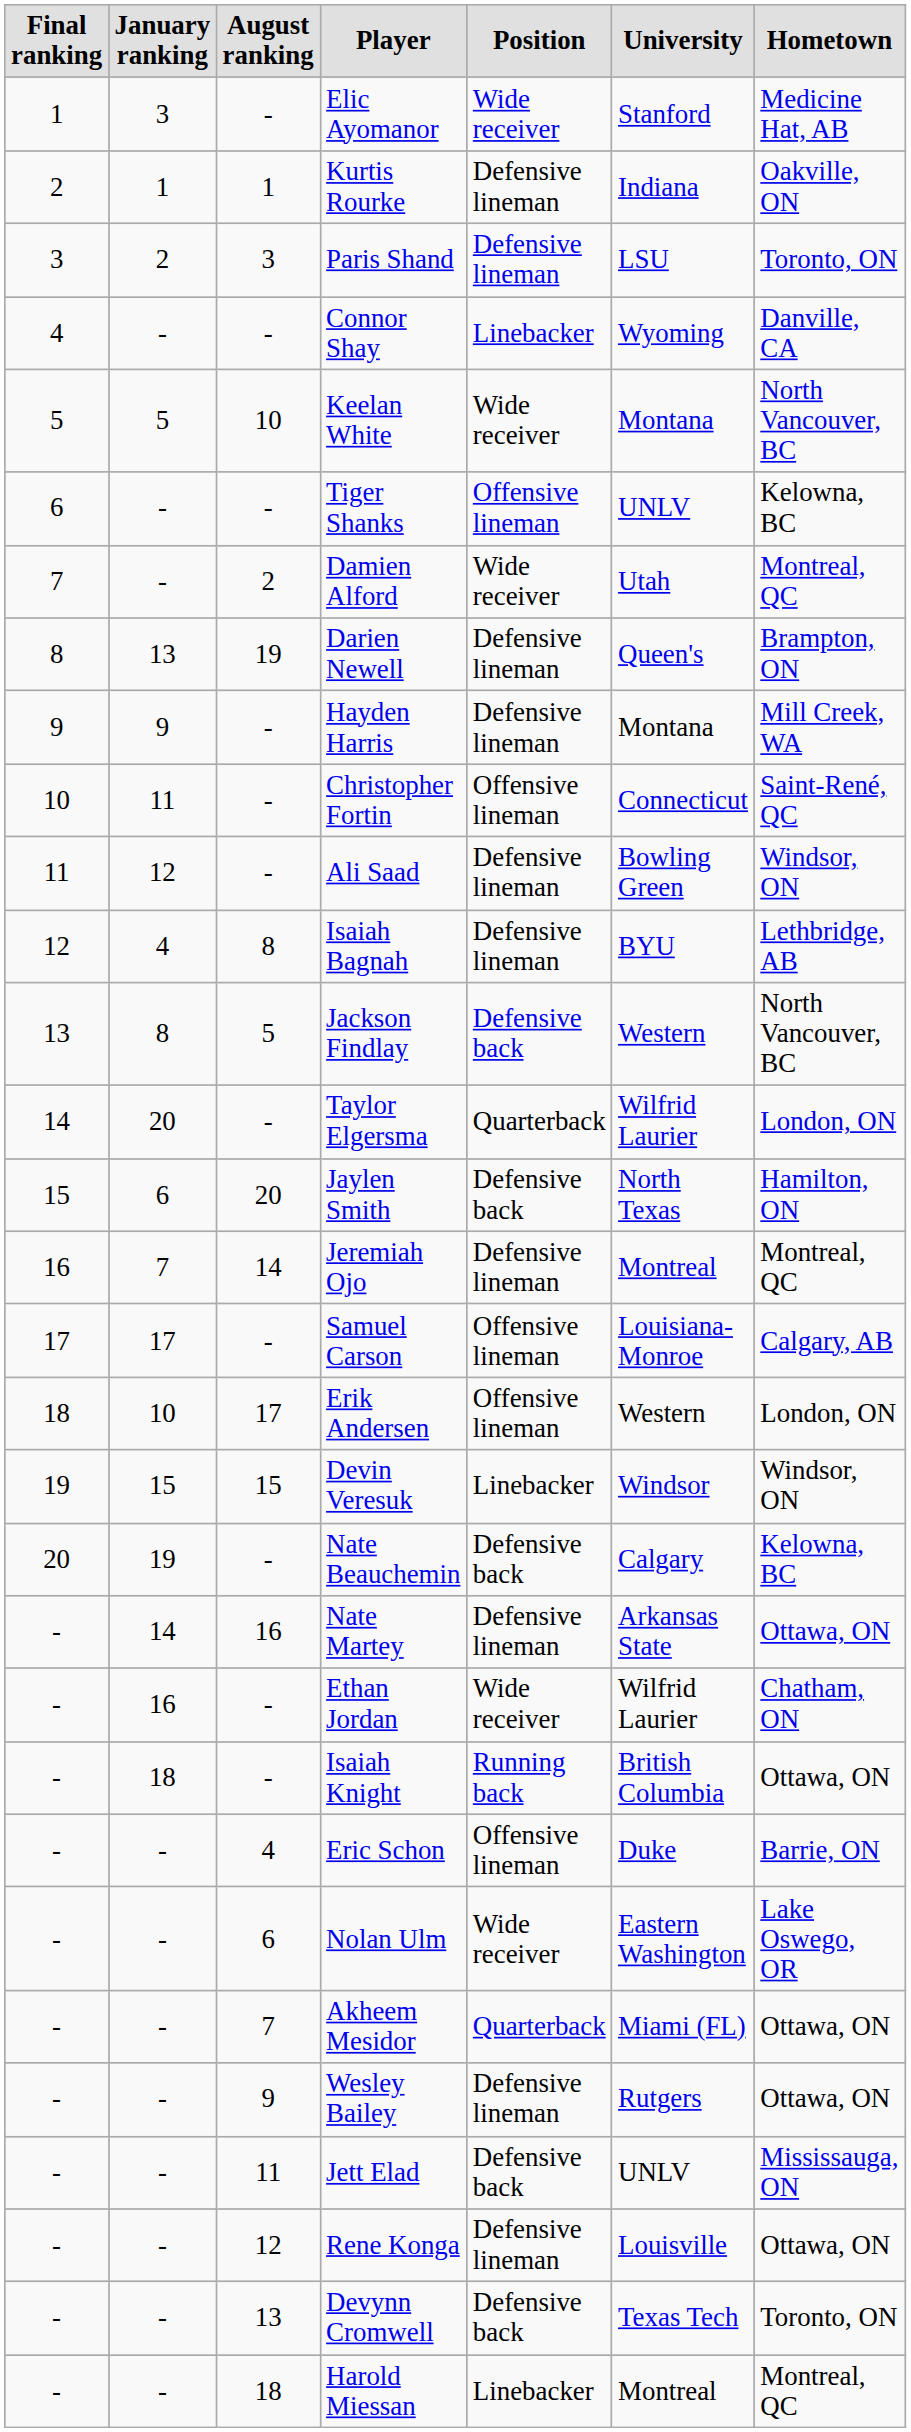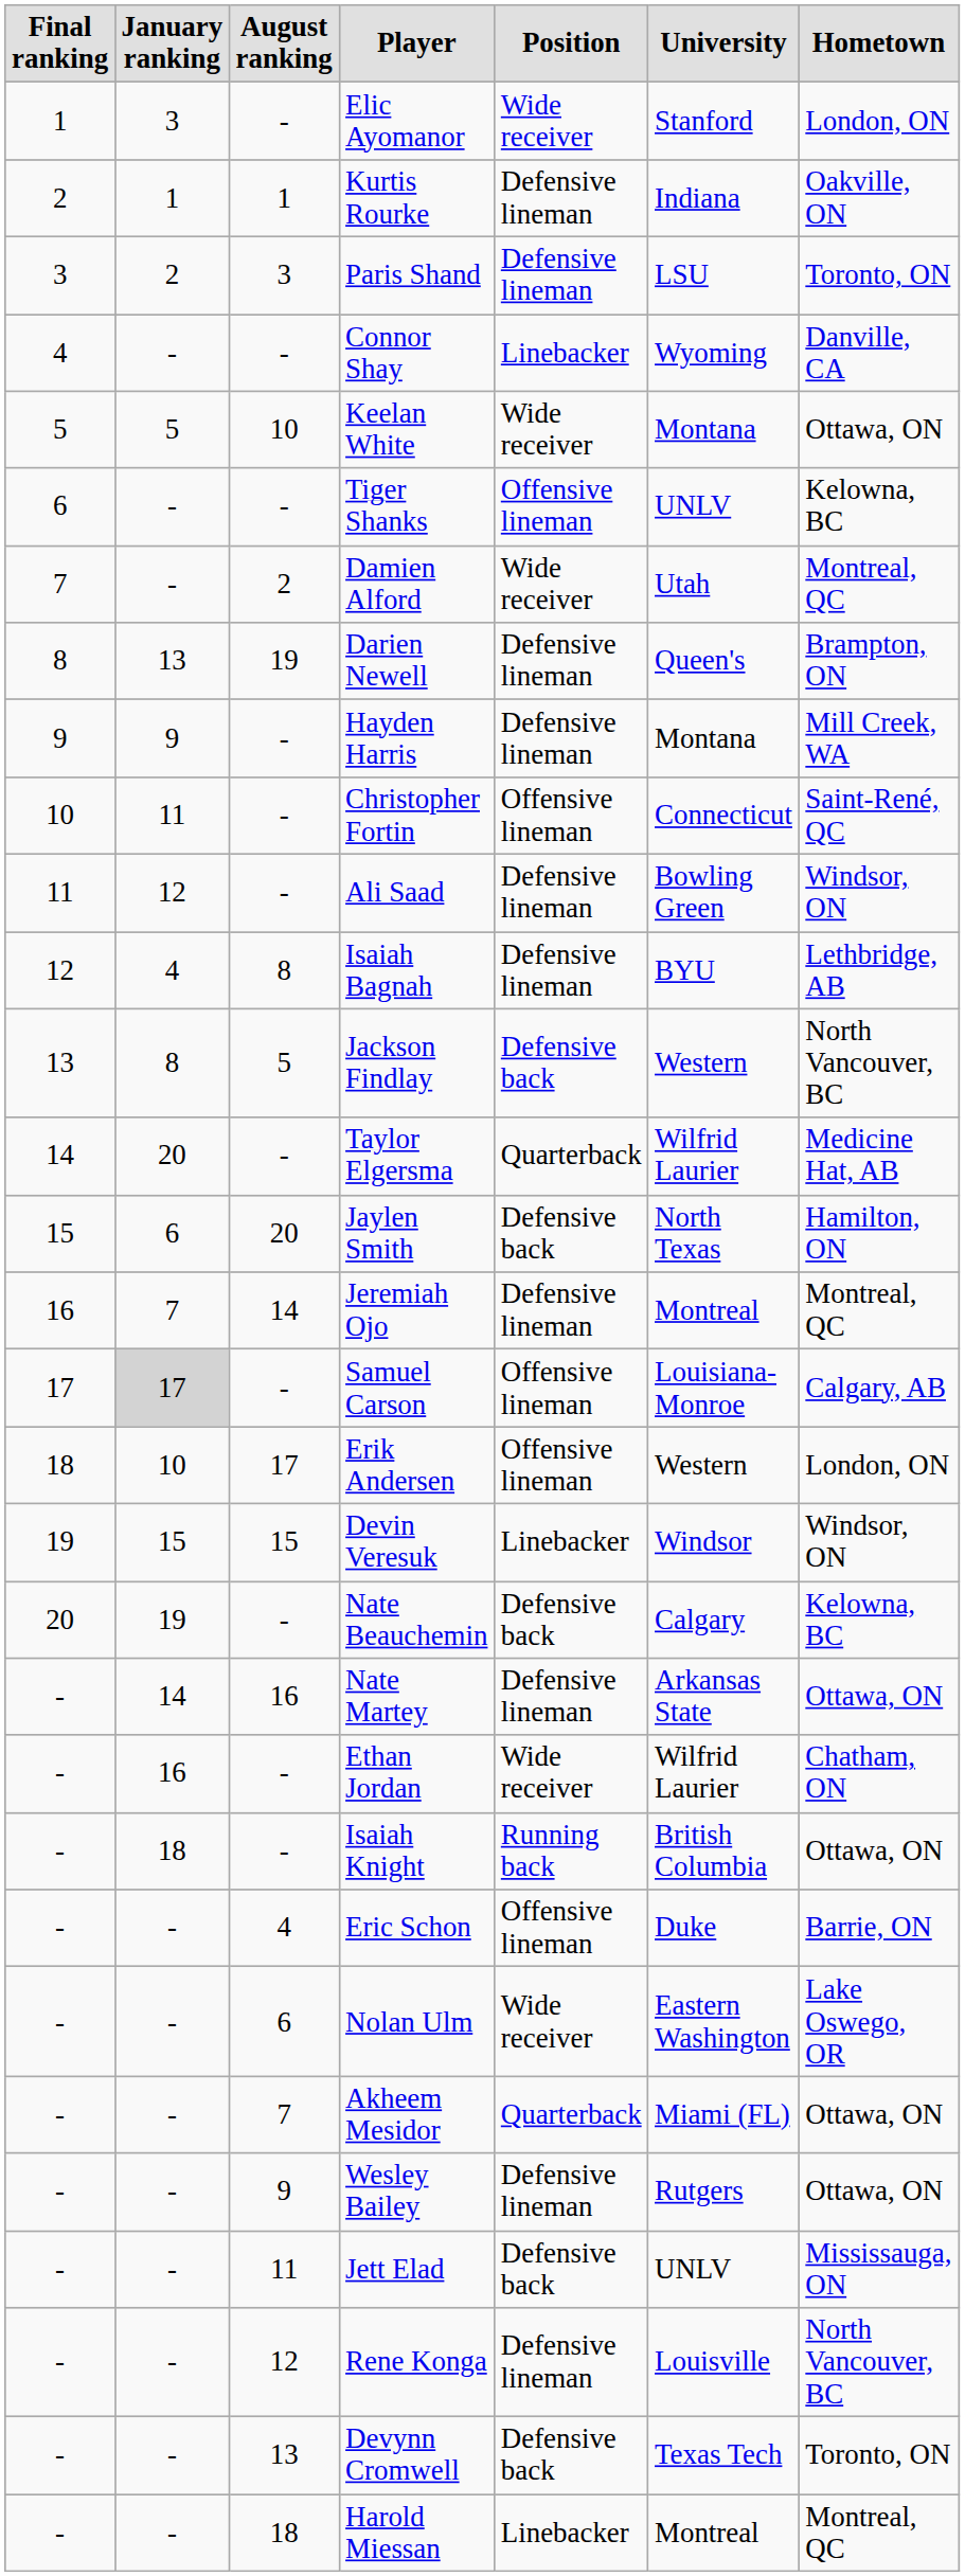Elic Ayomanor | Hometown: Medicine Hat, AB -> London, ON
Keelan White | Hometown: North Vancouver, BC -> Ottawa, ON
Taylor Elgersma | Hometown: London, ON -> Medicine Hat, AB
Samuel Carson | January ranking: no background -> lightgrey background
Rene Konga | Hometown: Ottawa, ON -> North Vancouver, BC
